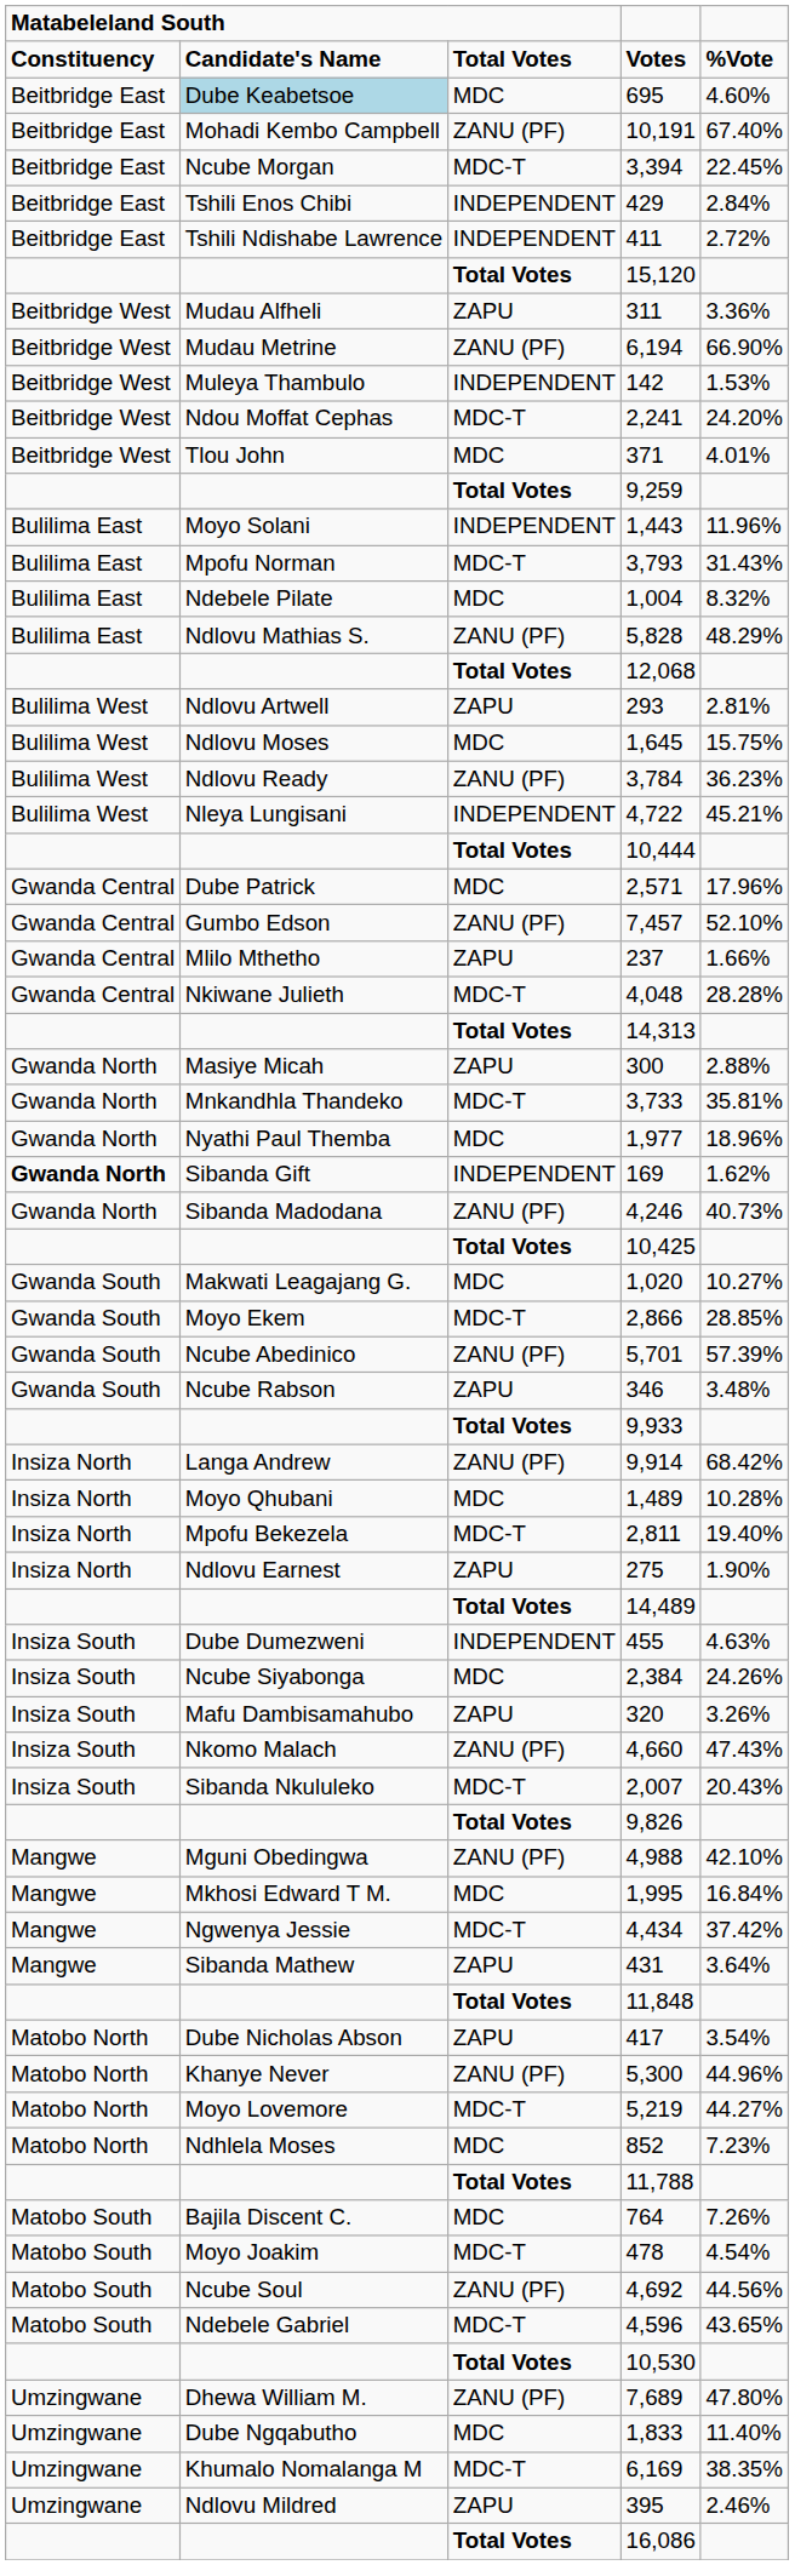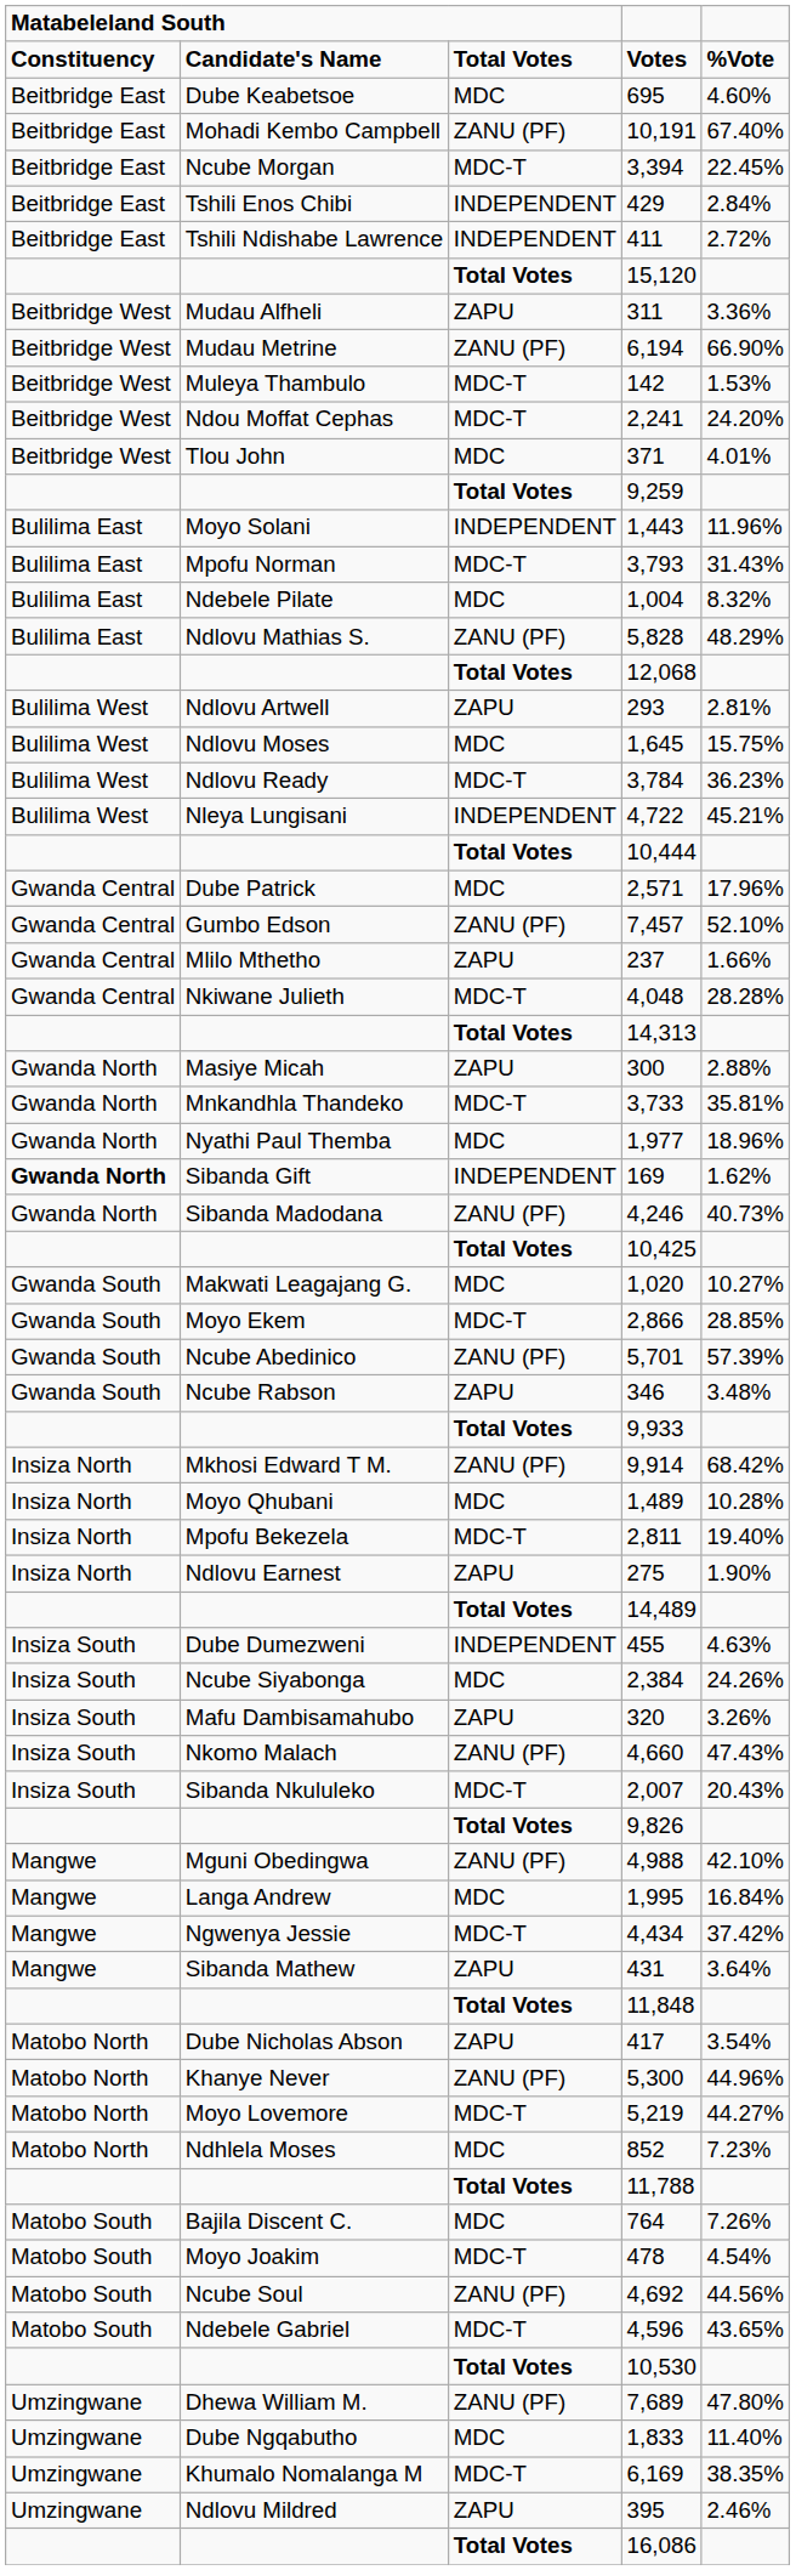695 | column 2: lightblue background -> no background
142 | column 3: INDEPENDENT -> MDC-T
3,784 | column 3: ZANU (PF) -> MDC-T
9,914 | column 2: Langa Andrew -> Mkhosi Edward T M.
1,995 | column 2: Mkhosi Edward T M. -> Langa Andrew
